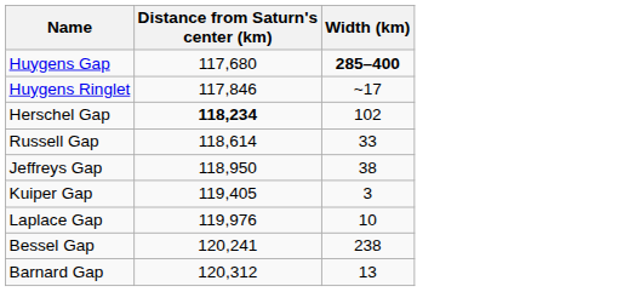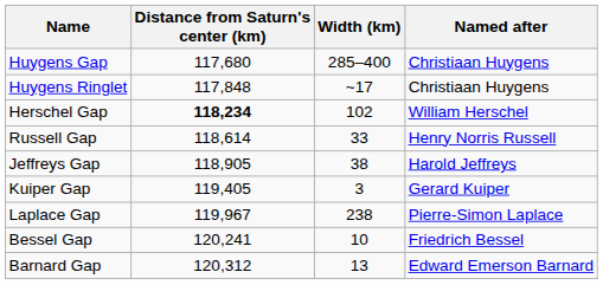+ column: Named after | Christiaan Huygens | Christiaan Huygens | William Herschel | Henry Norris Russell | Harold Jeffreys | Gerard Kuiper | Pierre-Simon Laplace | Friedrich Bessel | Edward Emerson Barnard
Huygens Gap | Width (km): bold -> normal
Huygens Ringlet | Distance from Saturn's center (km): 117,846 -> 117,848
Jeffreys Gap | Distance from Saturn's center (km): 118,950 -> 118,905
Laplace Gap | Distance from Saturn's center (km): 119,976 -> 119,967
Laplace Gap | Width (km): 10 -> 238
Bessel Gap | Width (km): 238 -> 10
